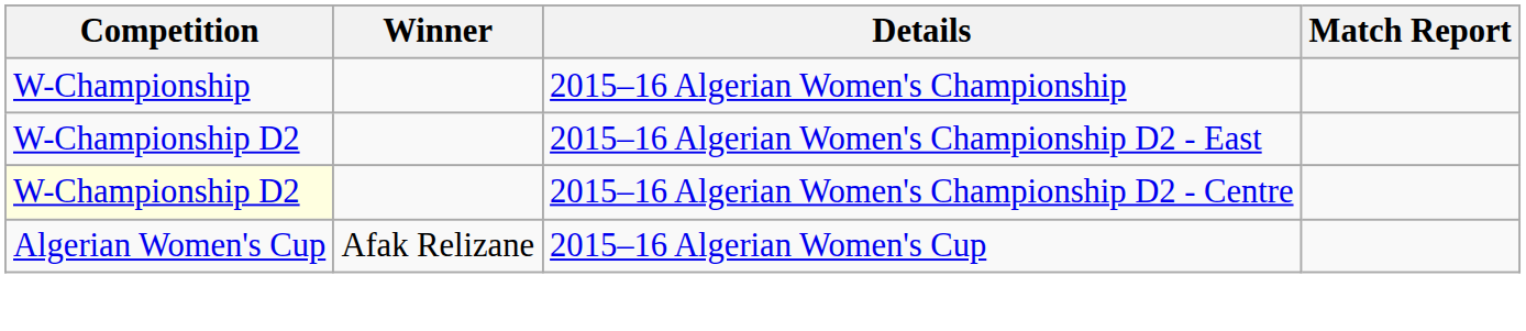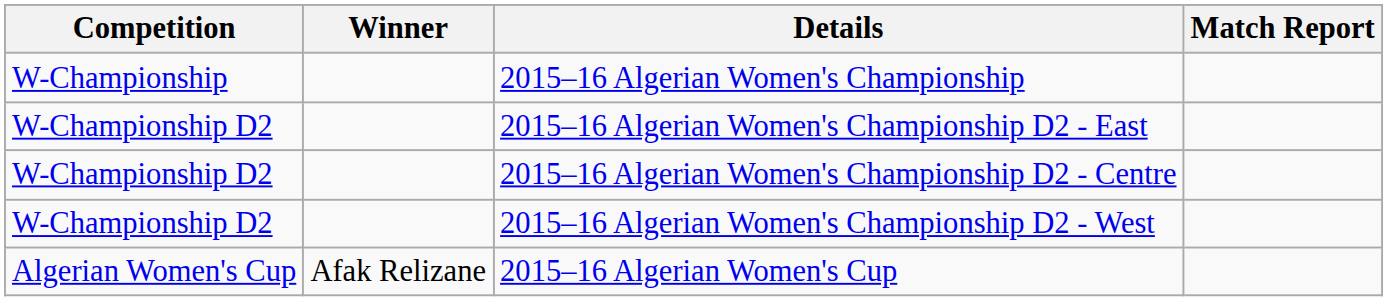2015–16 Algerian Women's Championship D2 - Centre | Competition: lightyellow background -> no background
+ row: W-Championship D2 | 2015–16 Algerian Women's Championship D2 - West
